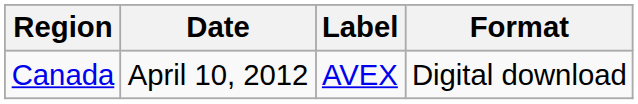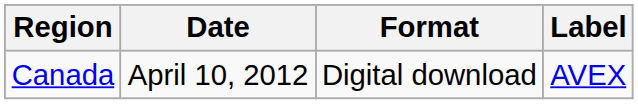columns swapped: Format <-> Label
